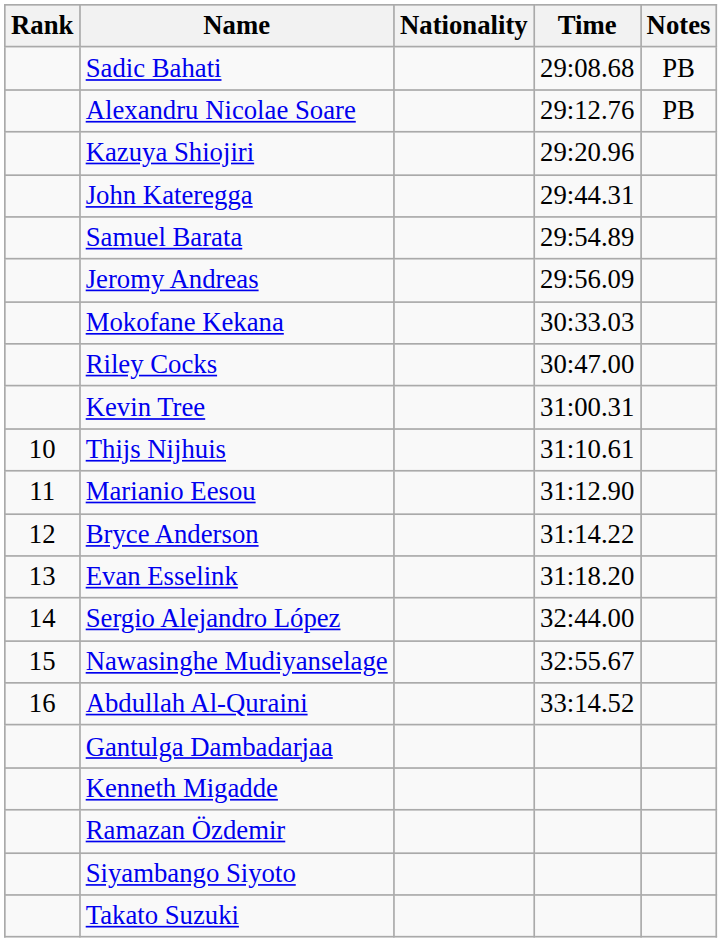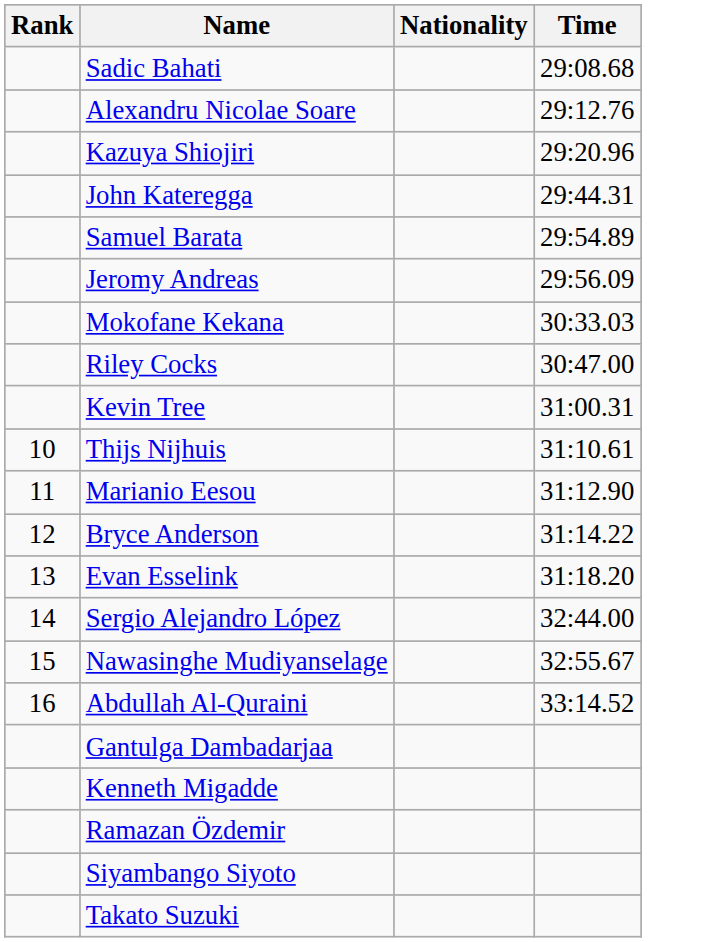- column: Notes | PB | PB
